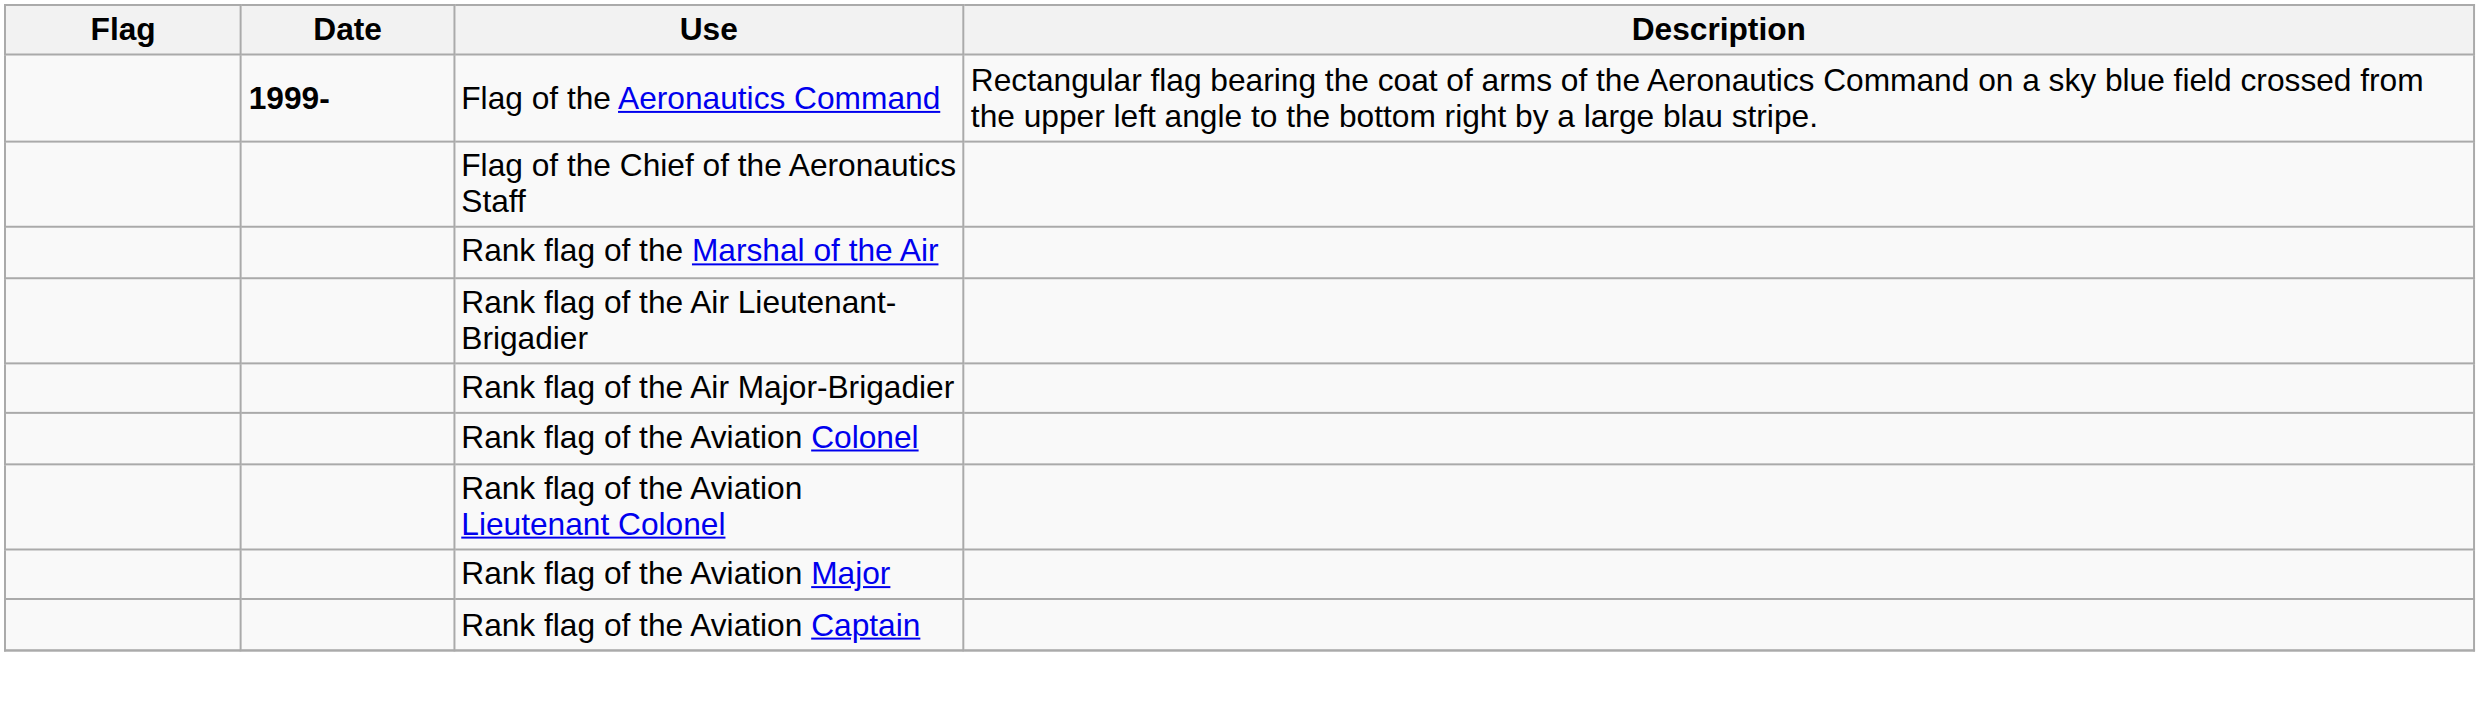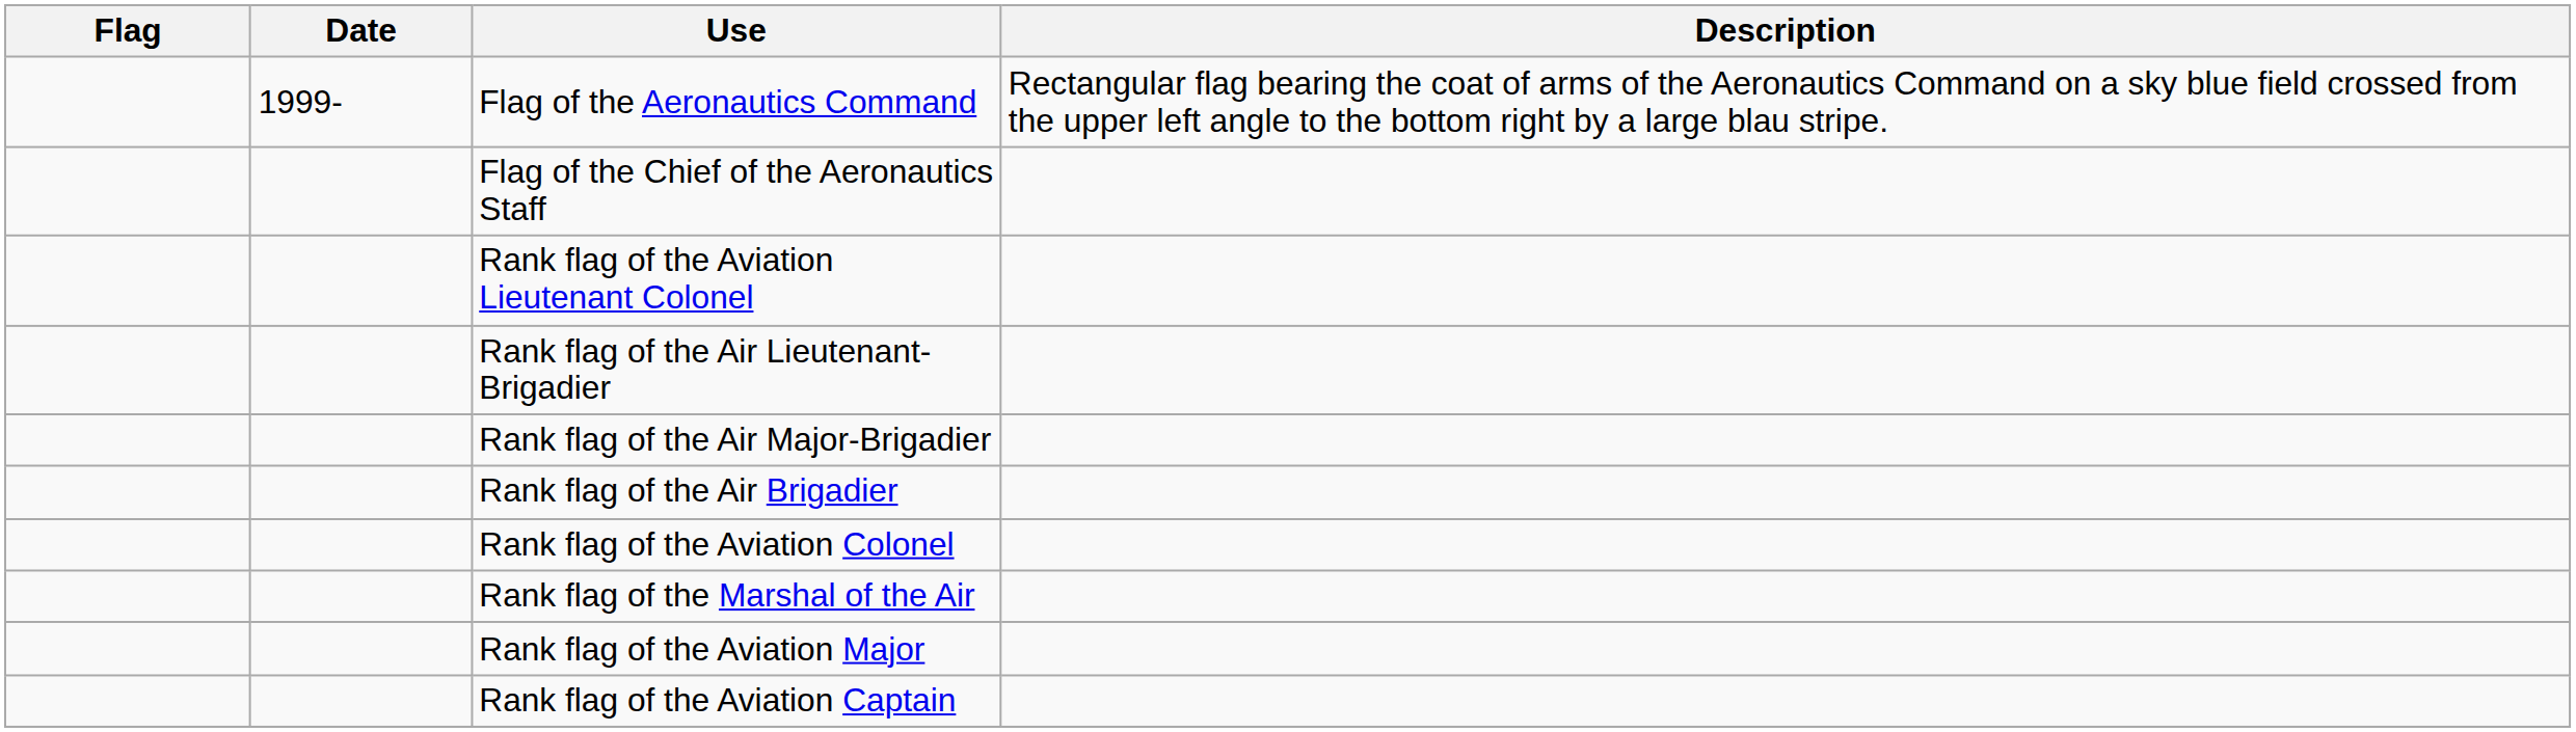Flag of the Aeronautics Command | Date: bold -> normal
rows swapped: Rank flag of the Marshal of the Air <-> Rank flag of the Aviation Lieutenant Colonel
+ row: Rank flag of the Air Brigadier
